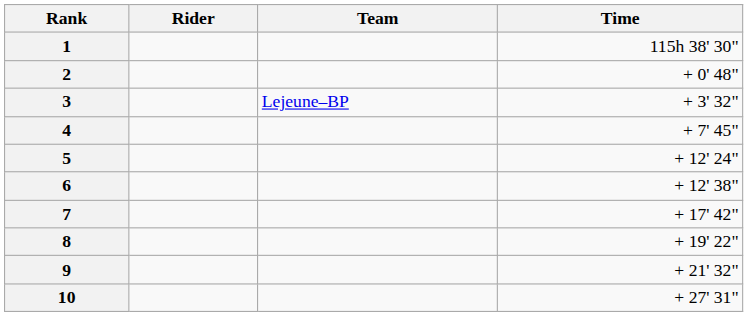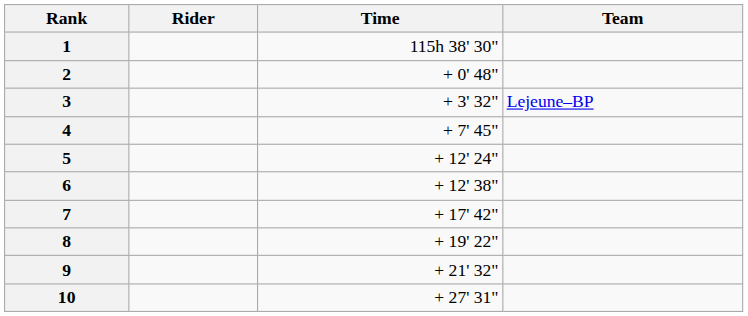columns swapped: Team <-> Time
